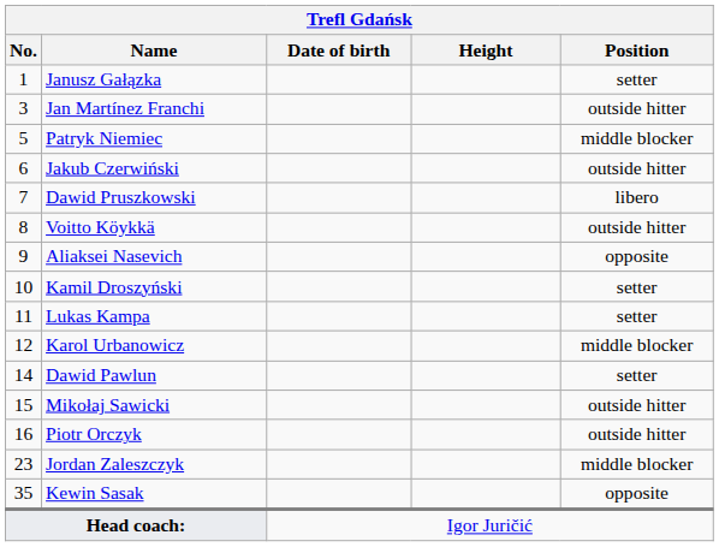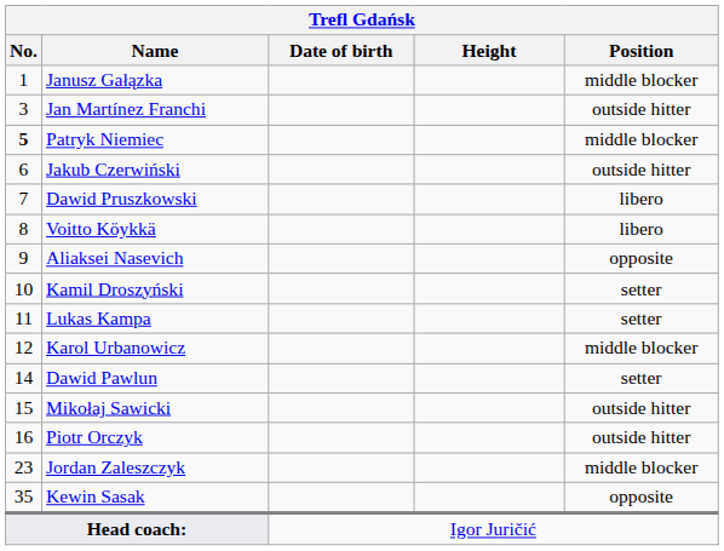Janusz Gałązka | Position: setter -> middle blocker
Patryk Niemiec | No.: normal -> bold
Voitto Köykkä | Position: outside hitter -> libero
